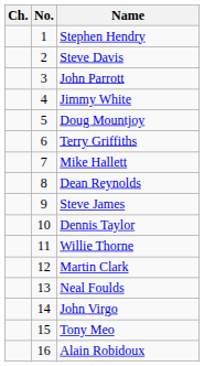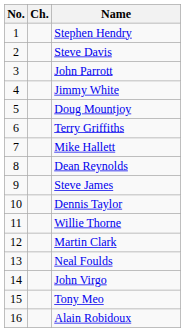columns swapped: No. <-> Ch.
